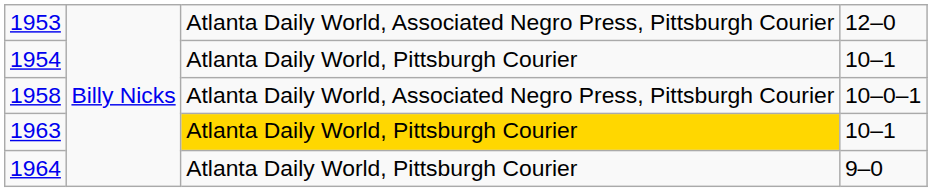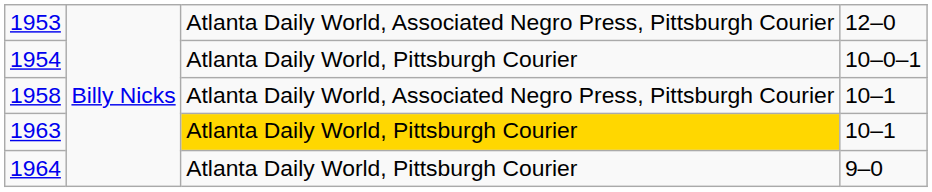1954 | column 4: 10–1 -> 10–0–1
1958 | column 4: 10–0–1 -> 10–1
